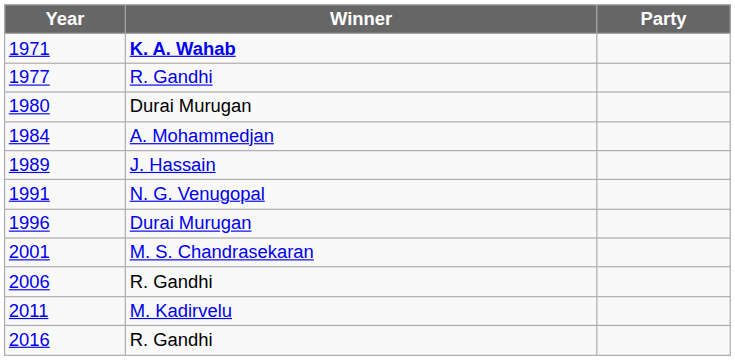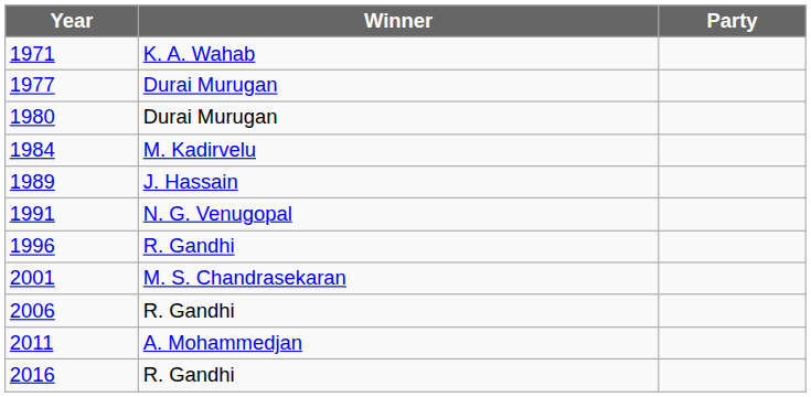1971 | Winner: bold -> normal
1977 | Winner: R. Gandhi -> Durai Murugan
1984 | Winner: A. Mohammedjan -> M. Kadirvelu
1996 | Winner: Durai Murugan -> R. Gandhi
2011 | Winner: M. Kadirvelu -> A. Mohammedjan
